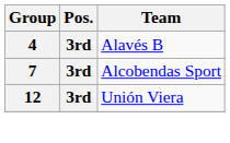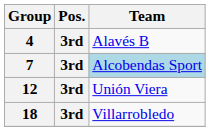7 | Team: no background -> lightblue background
+ row: 18 | 3rd | Villarrobledo
